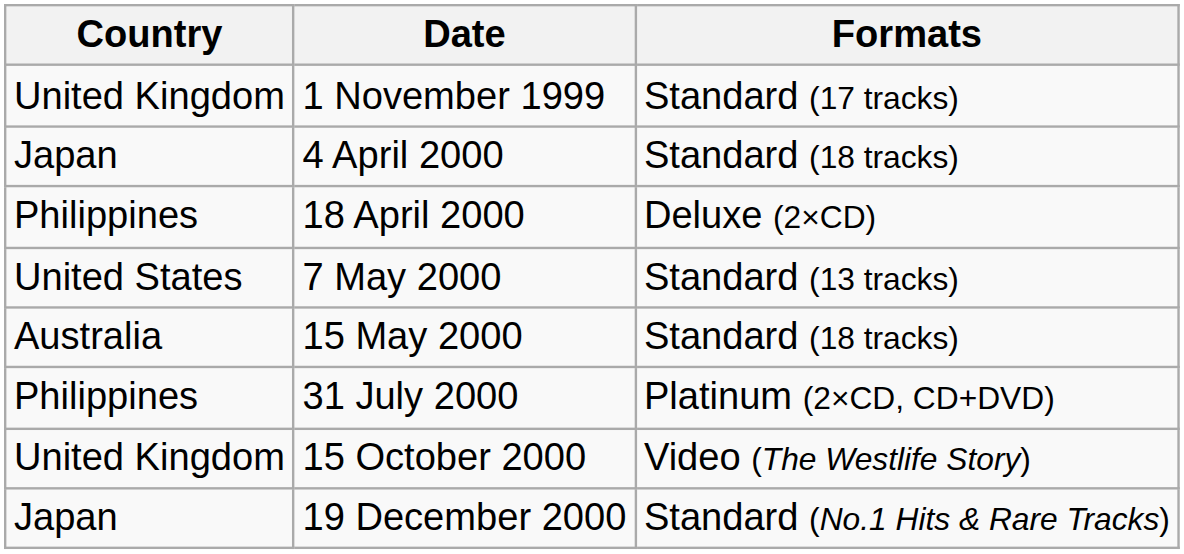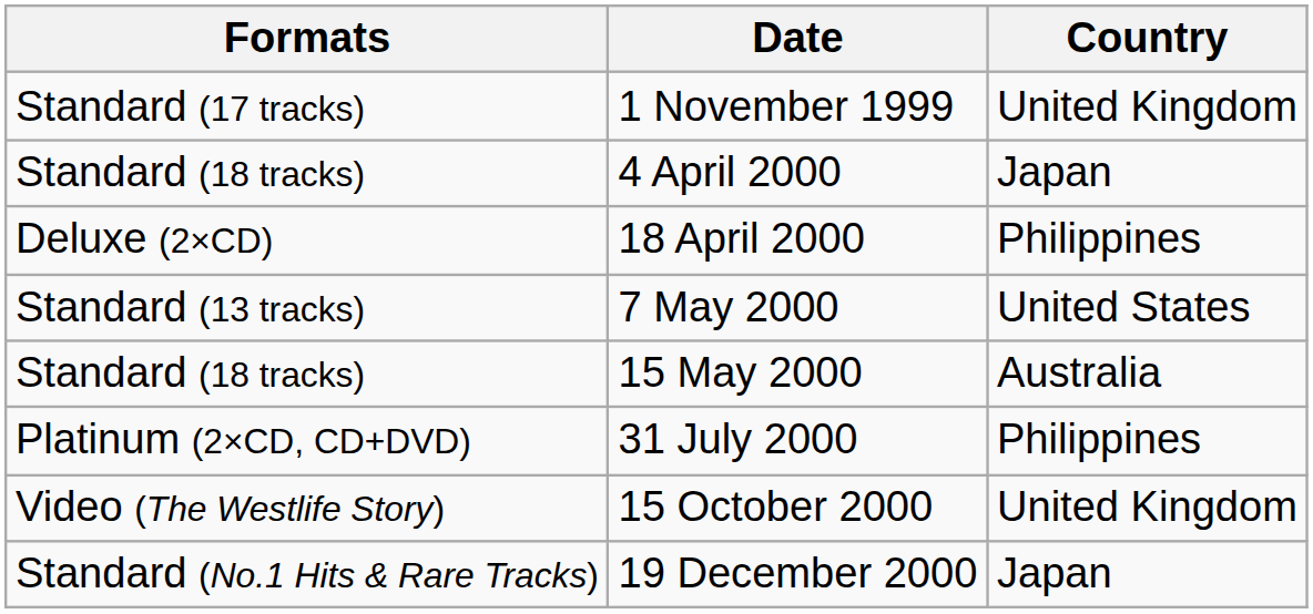columns swapped: Country <-> Formats
